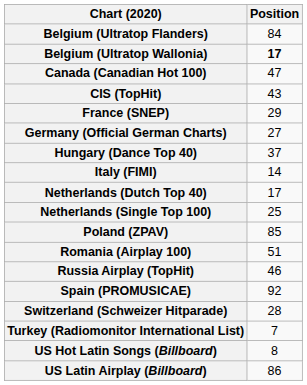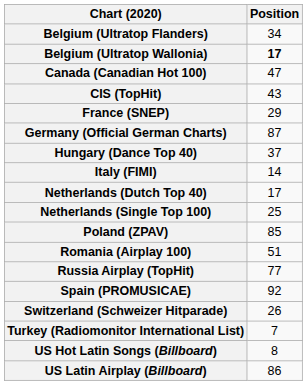Belgium (Ultratop Flanders) | Position: 84 -> 34
Germany (Official German Charts) | Position: 27 -> 87
Russia Airplay (TopHit) | Position: 46 -> 77
Switzerland (Schweizer Hitparade) | Position: 28 -> 26
